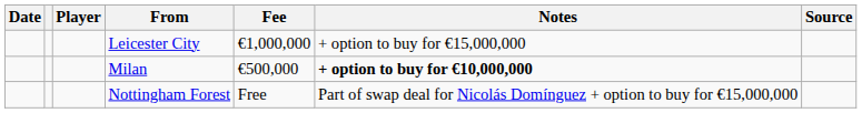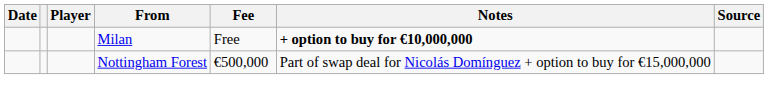- row: Leicester City | €1,000,000 | + option to buy for €15,000,000
Milan | Fee: €500,000 -> Free
Nottingham Forest | Fee: Free -> €500,000
